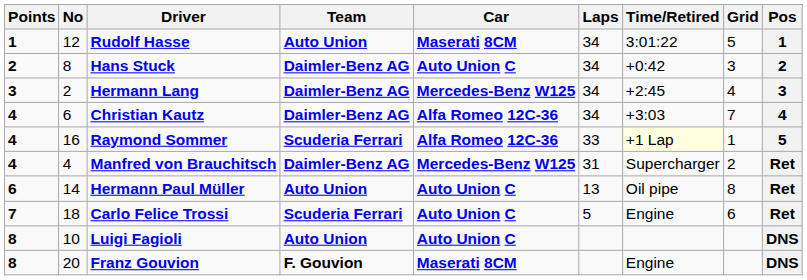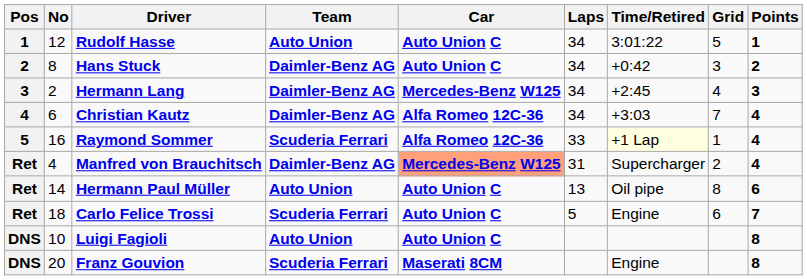columns swapped: Pos <-> Points
Rudolf Hasse | Car: Maserati 8CM -> Auto Union C
Manfred von Brauchitsch | Car: no background -> lightsalmon background
Franz Gouvion | Team: F. Gouvion -> Scuderia Ferrari
